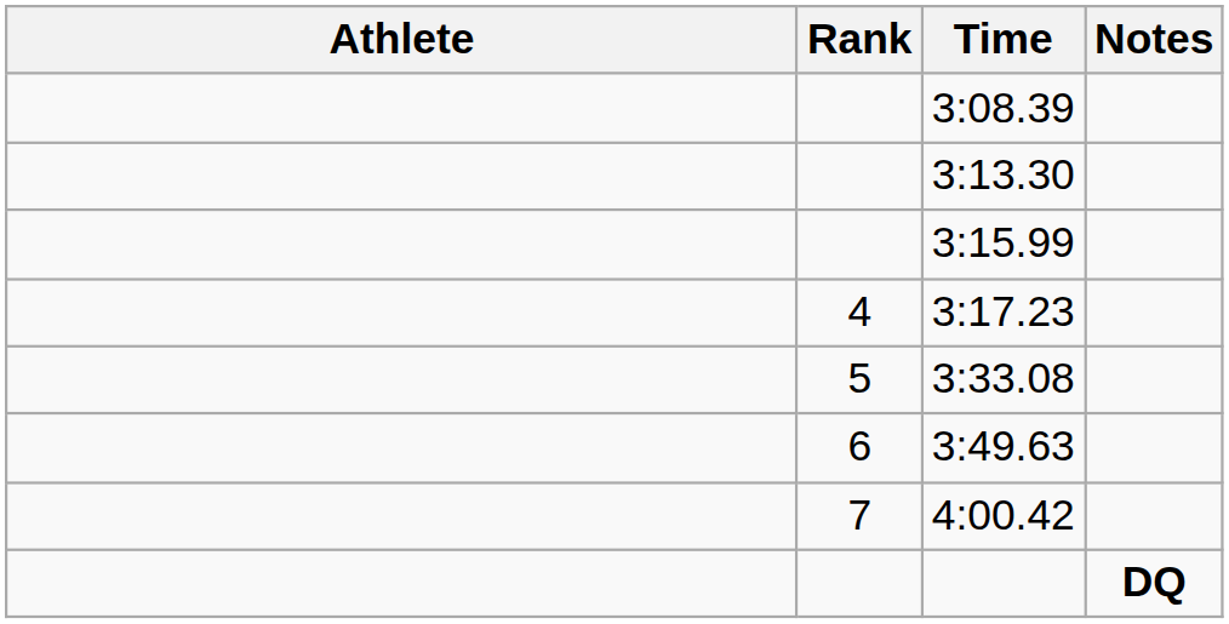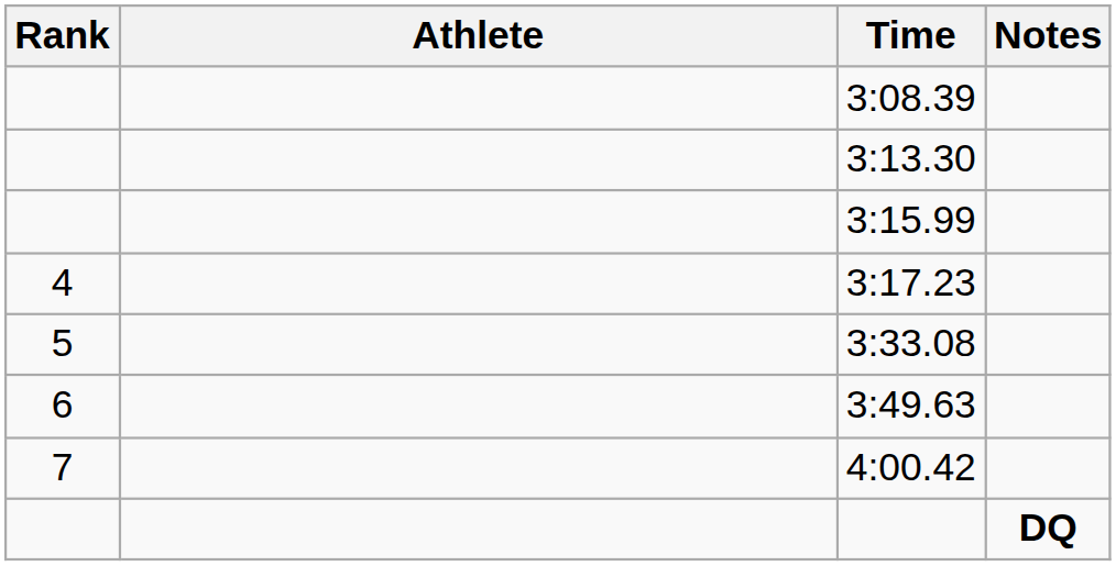columns swapped: Rank <-> Athlete
